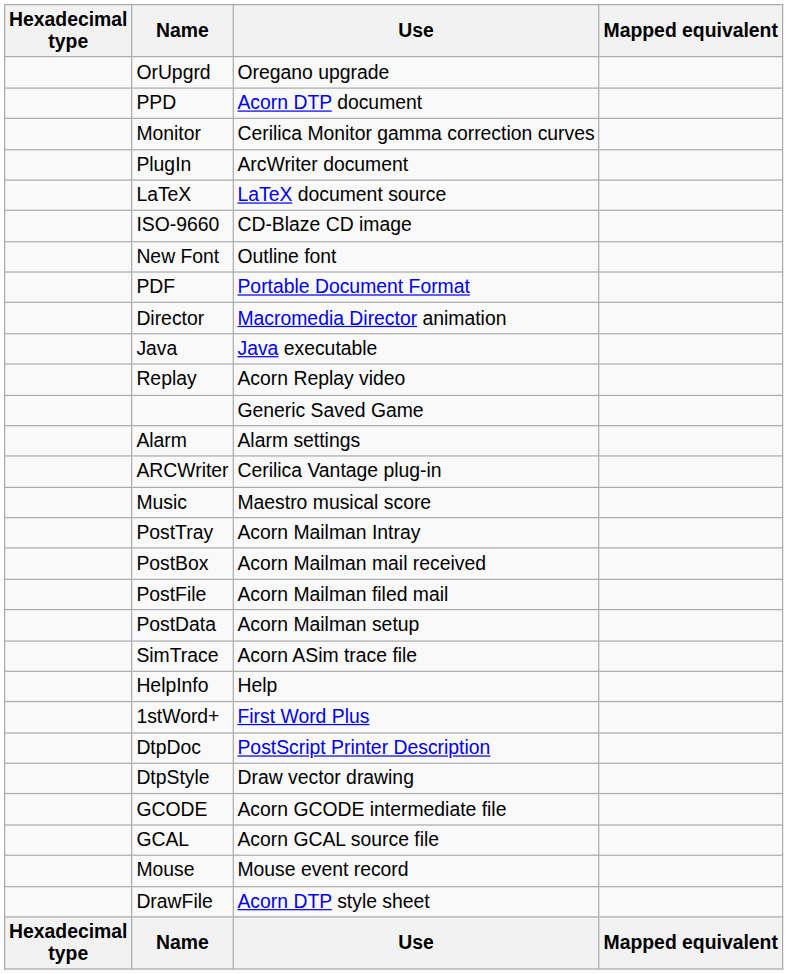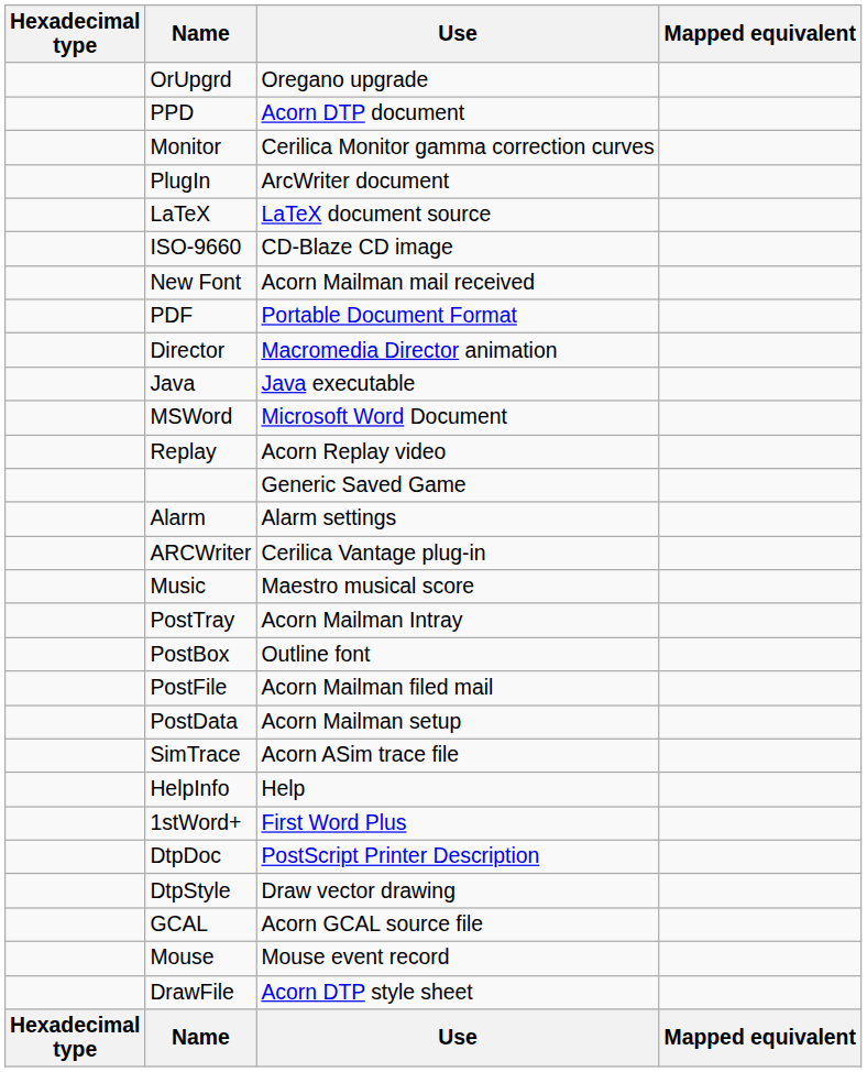New Font | Use: Outline font -> Acorn Mailman mail received
+ row: MSWord | Microsoft Word Document
PostBox | Use: Acorn Mailman mail received -> Outline font
- row: GCODE | Acorn GCODE intermediate file
